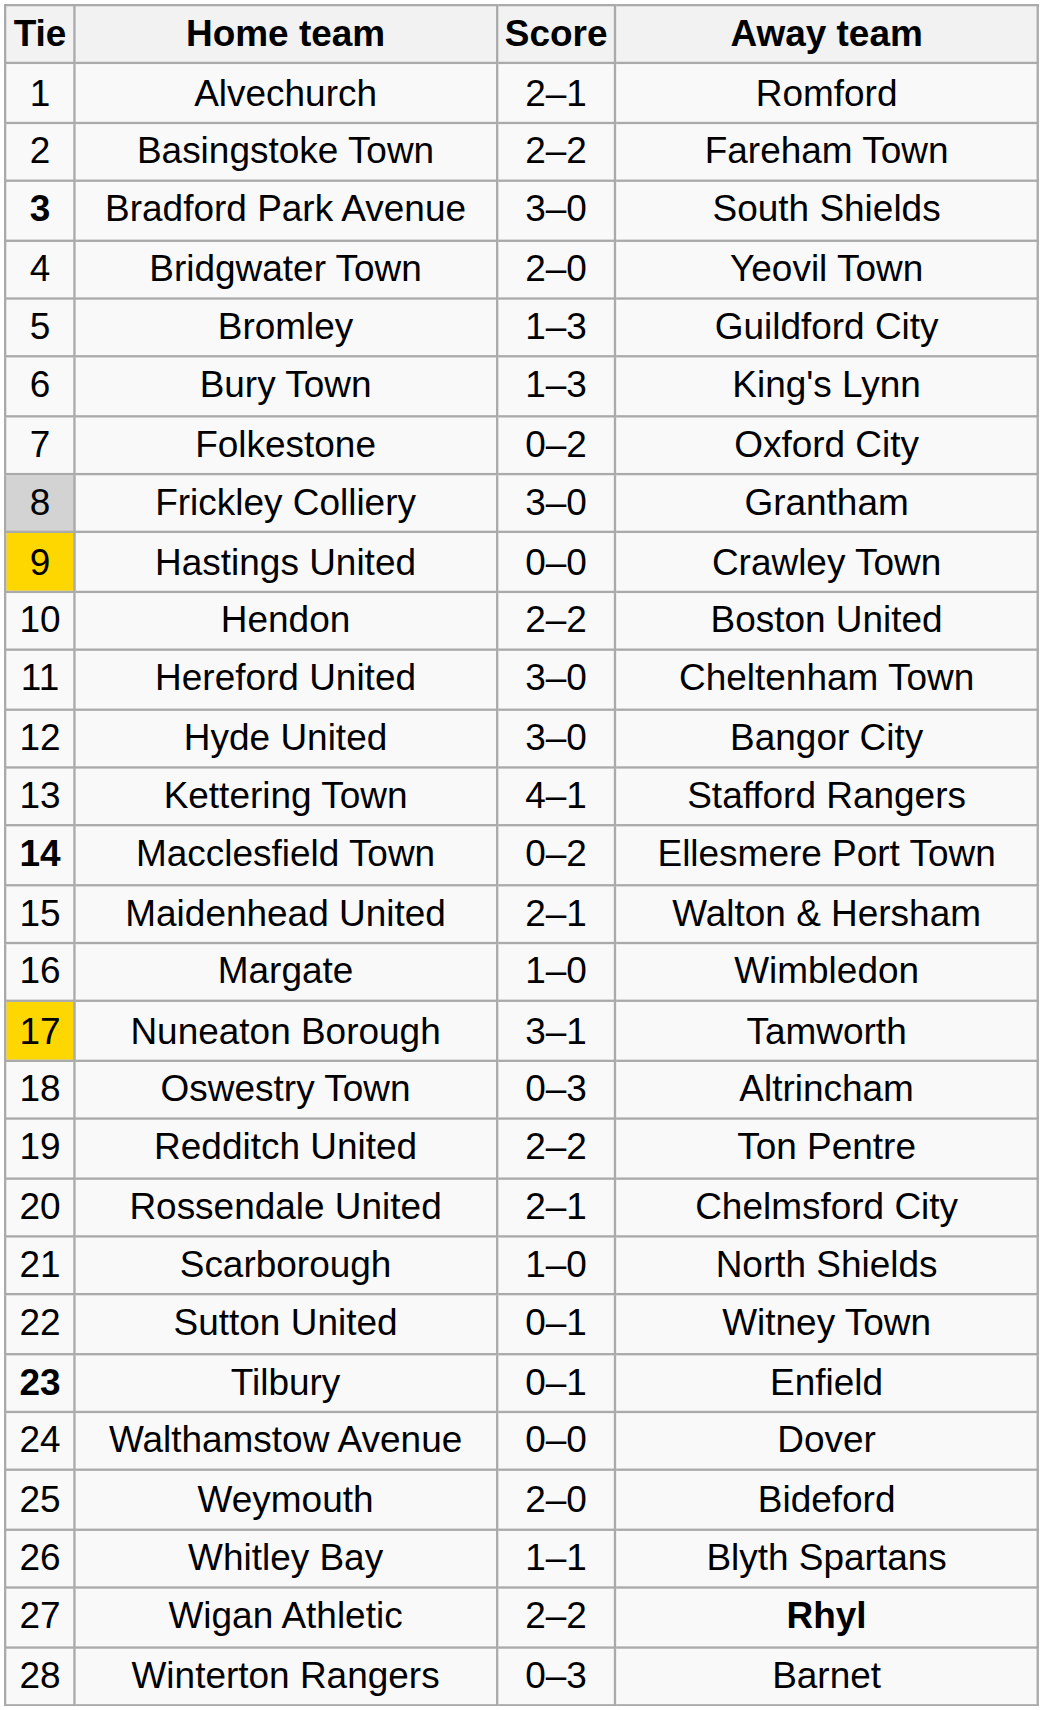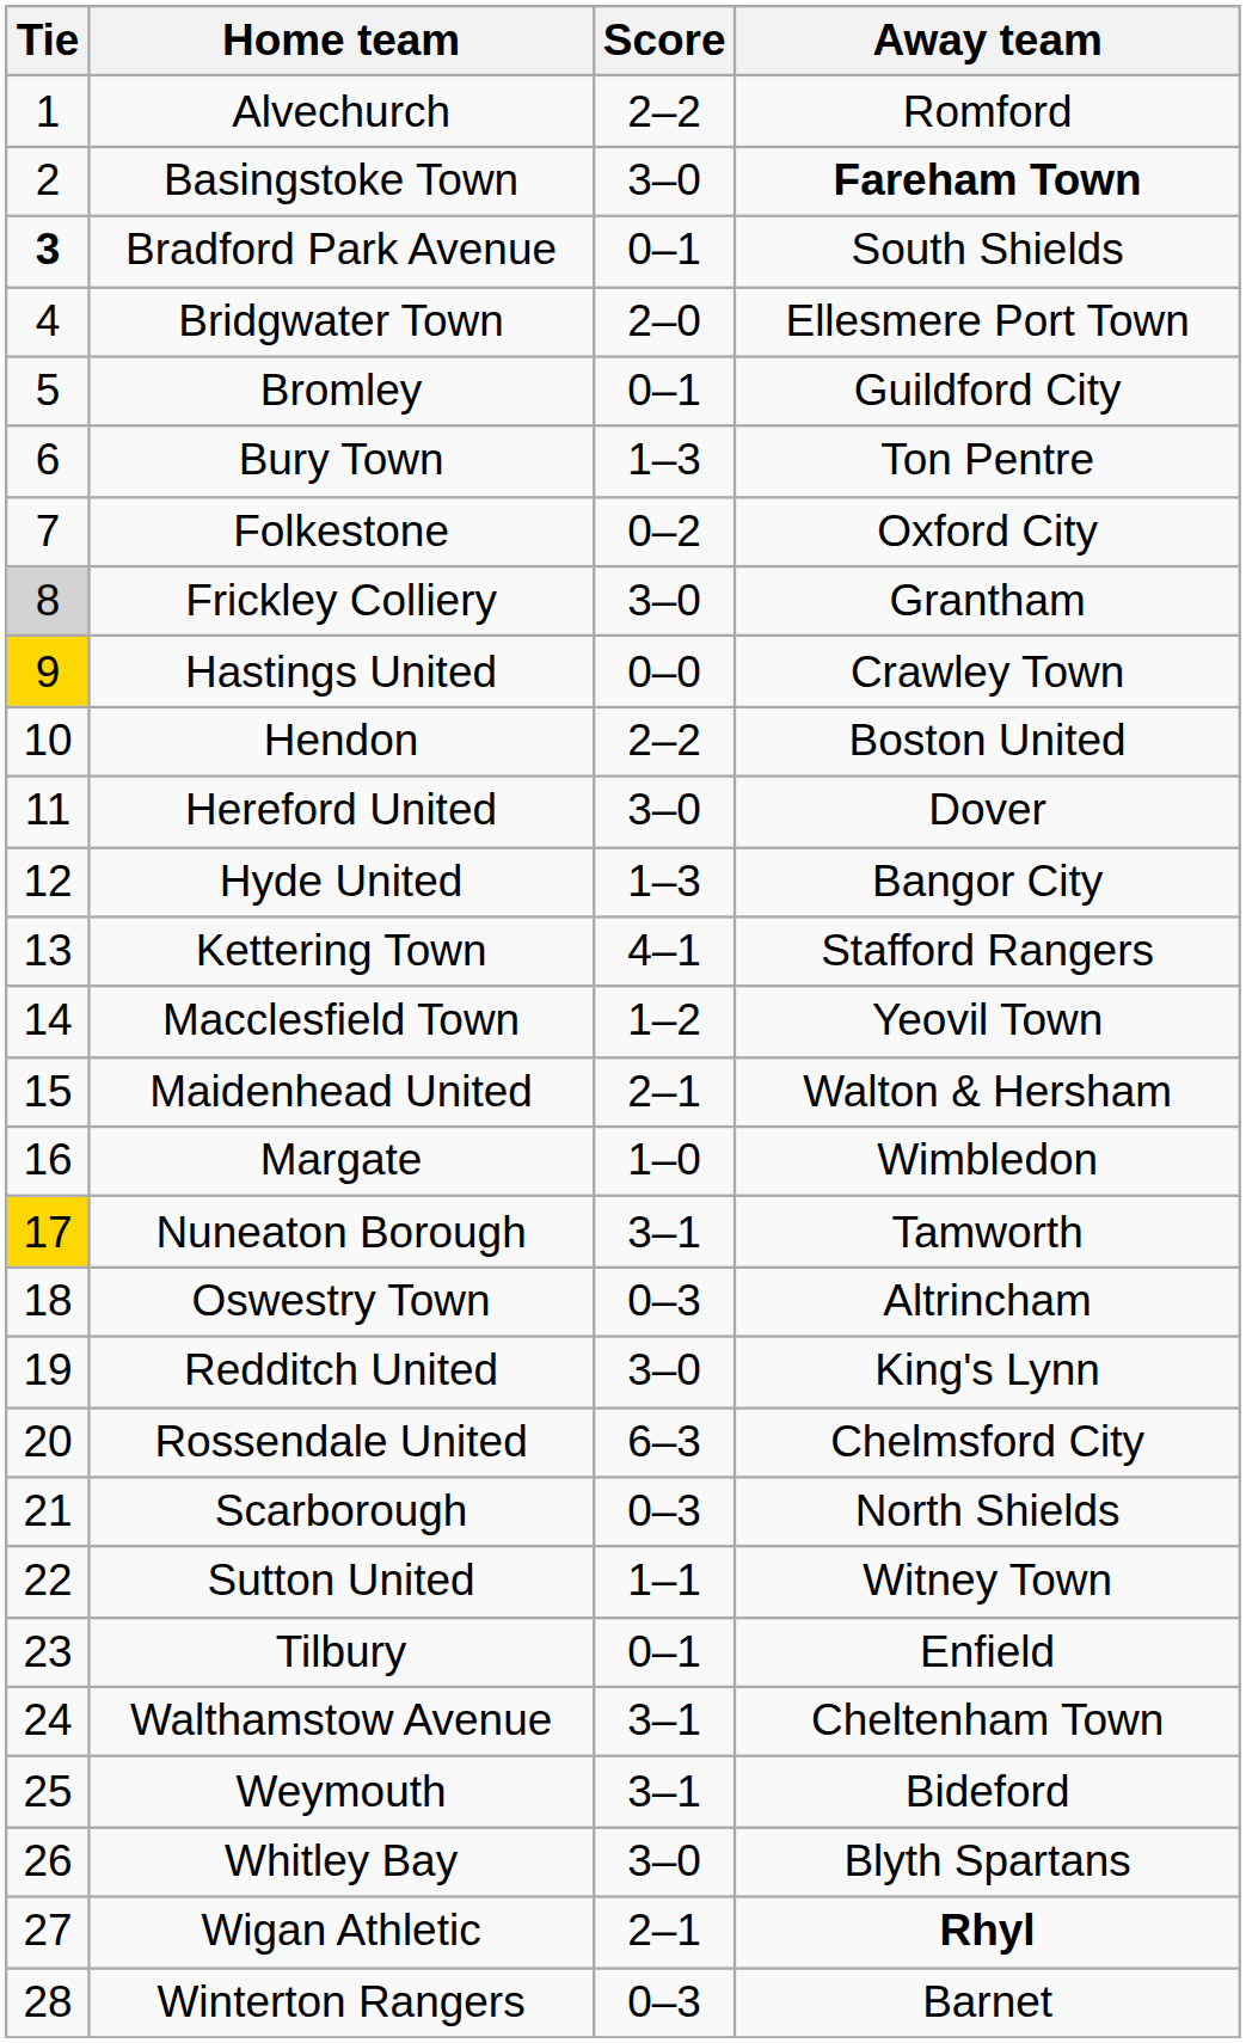Alvechurch | Score: 2–1 -> 2–2
Basingstoke Town | Score: 2–2 -> 3–0
Basingstoke Town | Away team: normal -> bold
Bradford Park Avenue | Score: 3–0 -> 0–1
Bridgwater Town | Away team: Yeovil Town -> Ellesmere Port Town
Bromley | Score: 1–3 -> 0–1
Bury Town | Away team: King's Lynn -> Ton Pentre
Hereford United | Away team: Cheltenham Town -> Dover
Hyde United | Score: 3–0 -> 1–3
Macclesfield Town | Tie: bold -> normal
Macclesfield Town | Score: 0–2 -> 1–2
Macclesfield Town | Away team: Ellesmere Port Town -> Yeovil Town
Redditch United | Score: 2–2 -> 3–0
Redditch United | Away team: Ton Pentre -> King's Lynn
Rossendale United | Score: 2–1 -> 6–3
Scarborough | Score: 1–0 -> 0–3
Sutton United | Score: 0–1 -> 1–1
Tilbury | Tie: bold -> normal
Walthamstow Avenue | Score: 0–0 -> 3–1
Walthamstow Avenue | Away team: Dover -> Cheltenham Town
Weymouth | Score: 2–0 -> 3–1
Whitley Bay | Score: 1–1 -> 3–0
Wigan Athletic | Score: 2–2 -> 2–1
